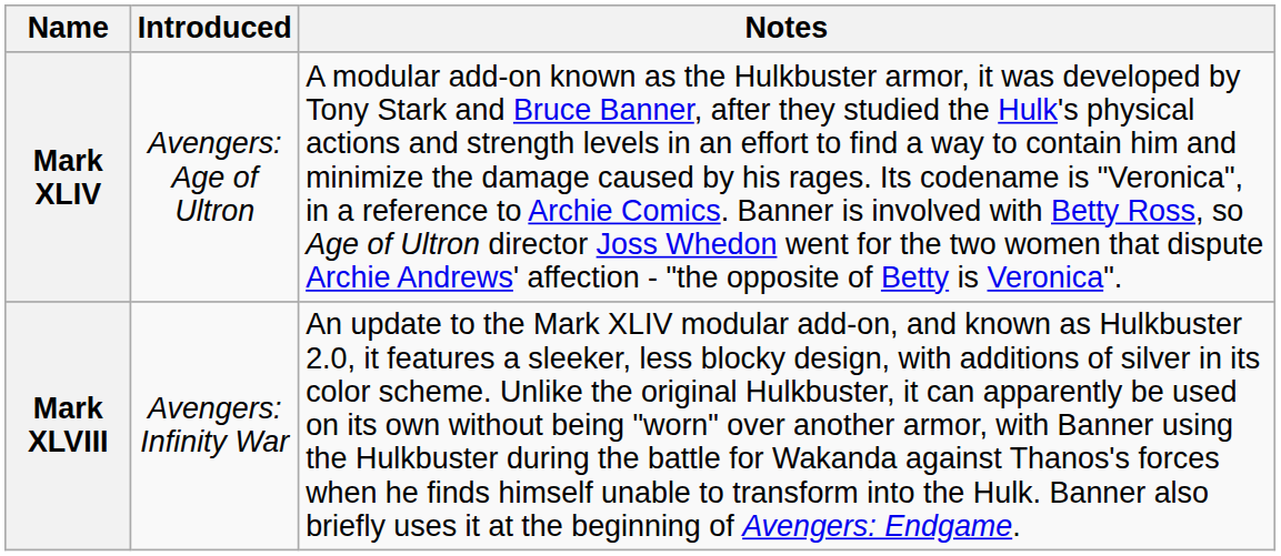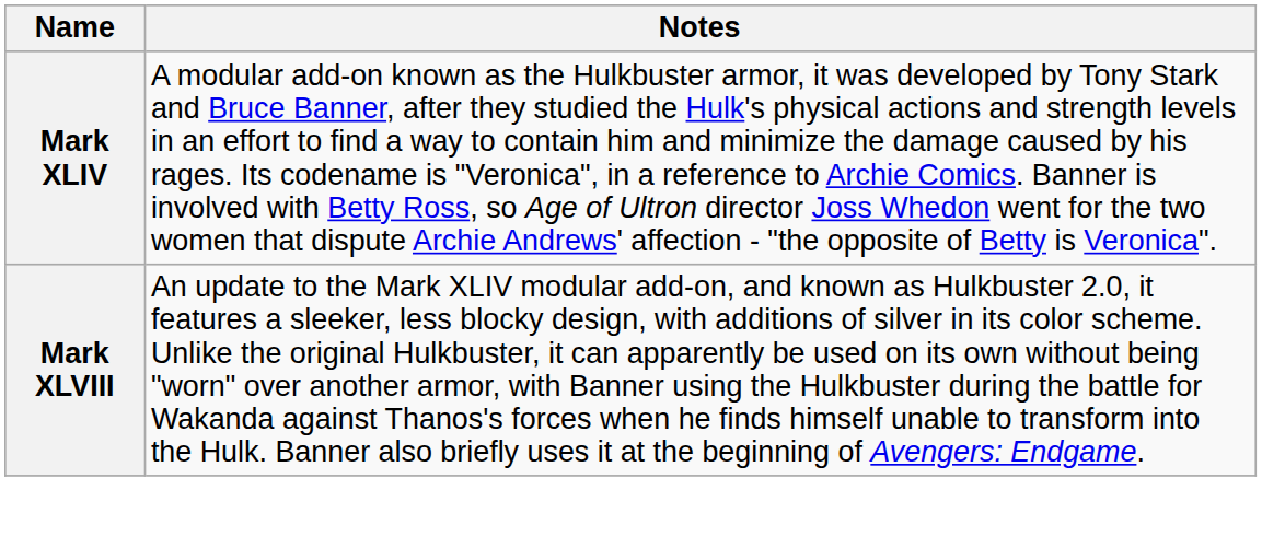- column: Introduced | Avengers: Age of Ultron | Avengers: Infinity War
